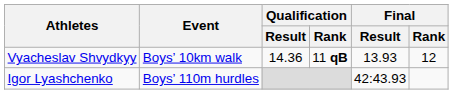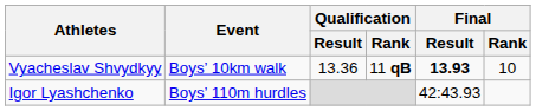Vyacheslav Shvydkyy | Qualification / Result: 14.36 -> 13.36
Vyacheslav Shvydkyy | Final / Result: normal -> bold
Vyacheslav Shvydkyy | Final / Rank: 12 -> 10
